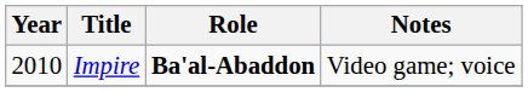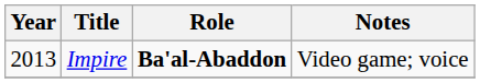Impire | Year: 2010 -> 2013
